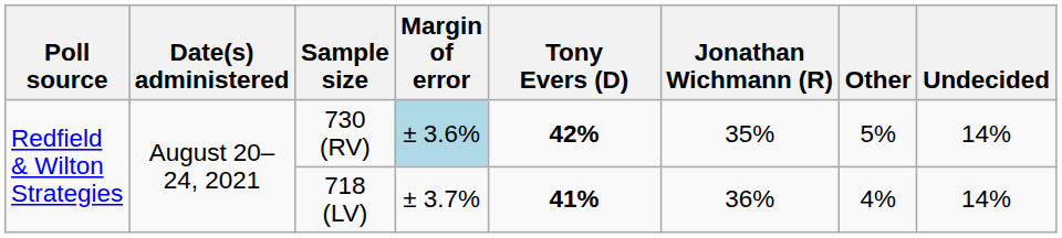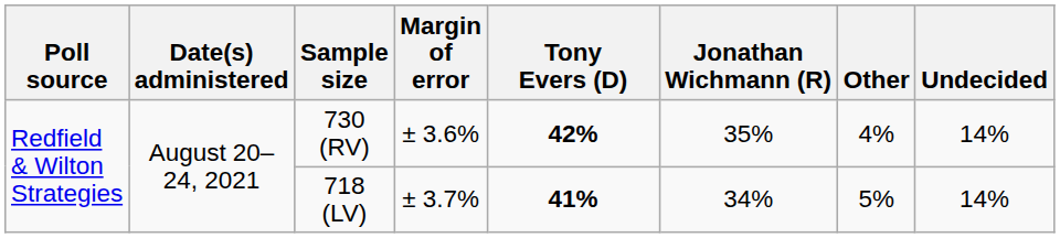730 (RV) | Margin of error: lightblue background -> no background
730 (RV) | Other: 5% -> 4%
718 (LV) | Jonathan Wichmann (R): 36% -> 34%
718 (LV) | Other: 4% -> 5%
